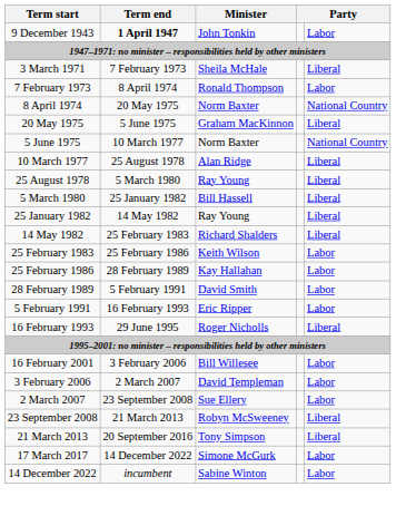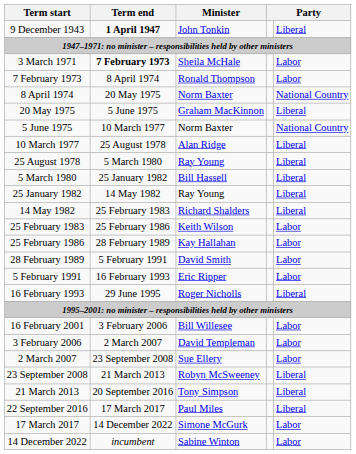9 December 1943 | column 5: Labor -> Liberal
3 March 1971 | Term end: normal -> bold
3 March 1971 | column 5: Liberal -> Labor
+ row: 22 September 2016 | 17 March 2017 | Paul Miles | Liberal
